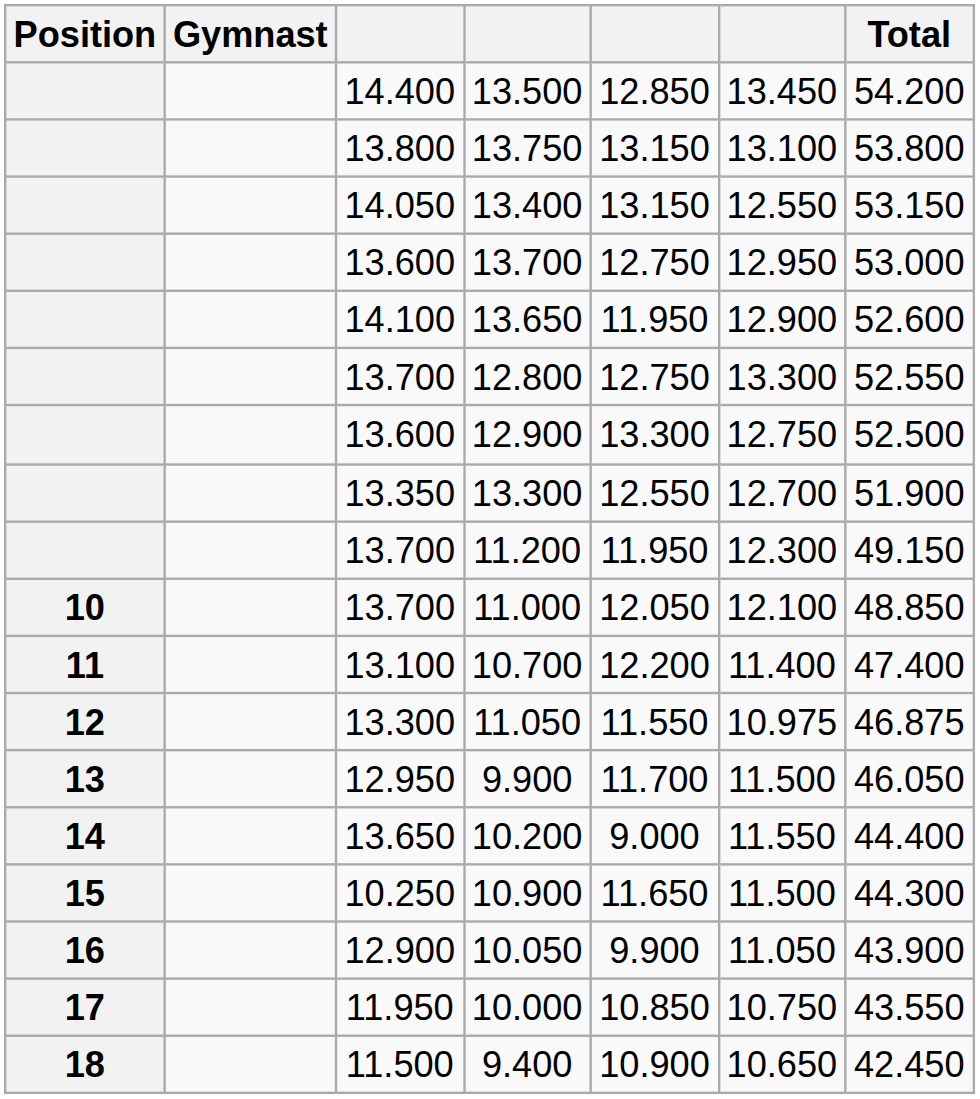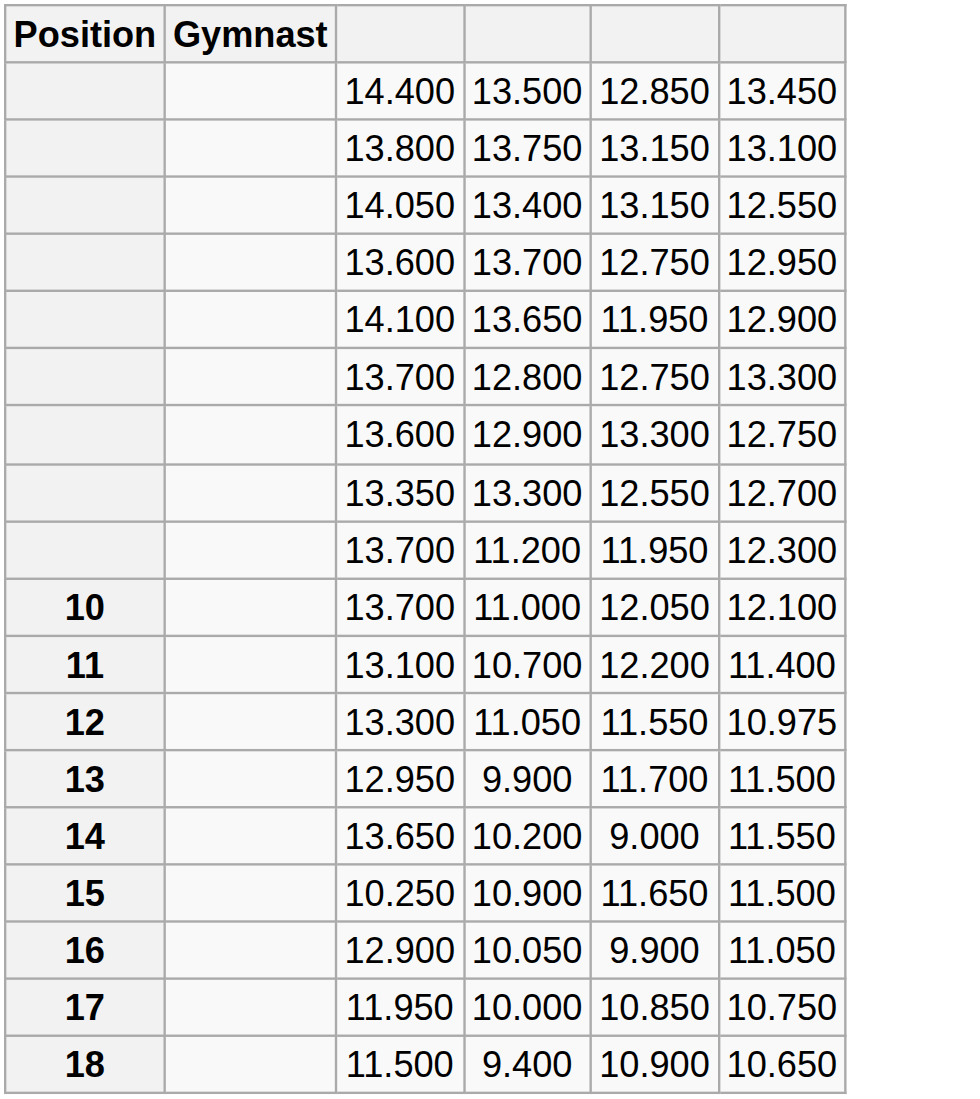- column: Total | 54.200 | 53.800 | 53.150 | 53.000 | 52.600 | 52.550 | 52.500 | 51.900 | 49.150 | 48.850 | 47.400 | 46.875 | 46.050 | 44.400 | 44.300 | 43.900 | 43.550 | 42.450
